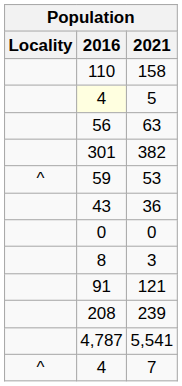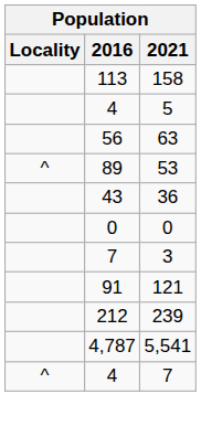158 | 2016: 110 -> 113
5 | 2016: lightyellow background -> no background
- row: 301 | 382
53 | 2016: 59 -> 89
3 | 2016: 8 -> 7
239 | 2016: 208 -> 212
